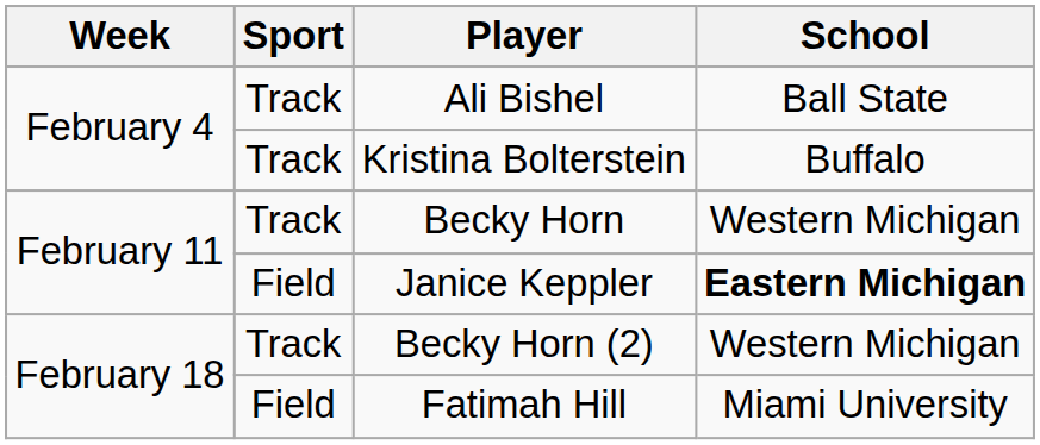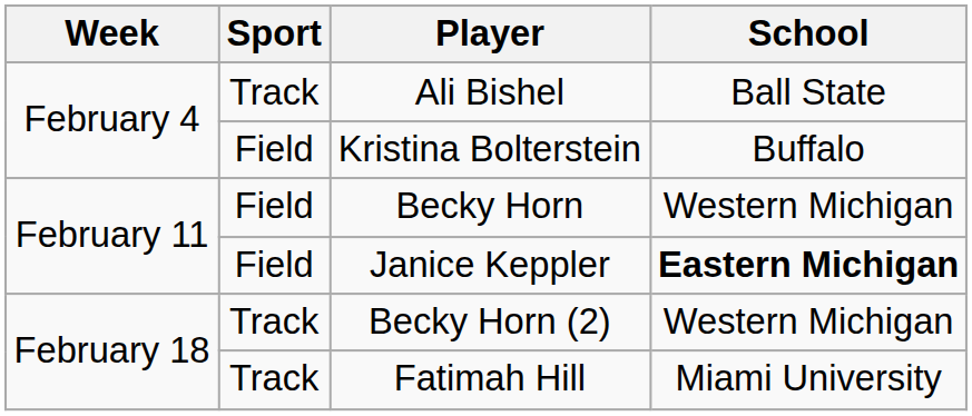Kristina Bolterstein | Sport: Track -> Field
Becky Horn | Sport: Track -> Field
Fatimah Hill | Sport: Field -> Track
